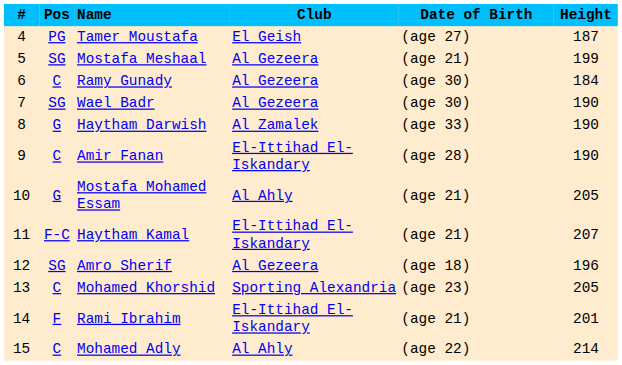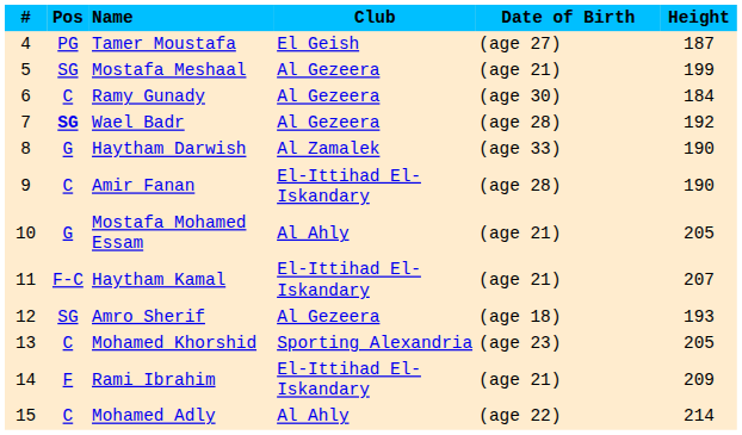Wael Badr | Pos: normal -> bold
Wael Badr | Date of Birth: (age 30) -> (age 28)
Wael Badr | Height: 190 -> 192
Amro Sherif | Height: 196 -> 193
Rami Ibrahim | Height: 201 -> 209
